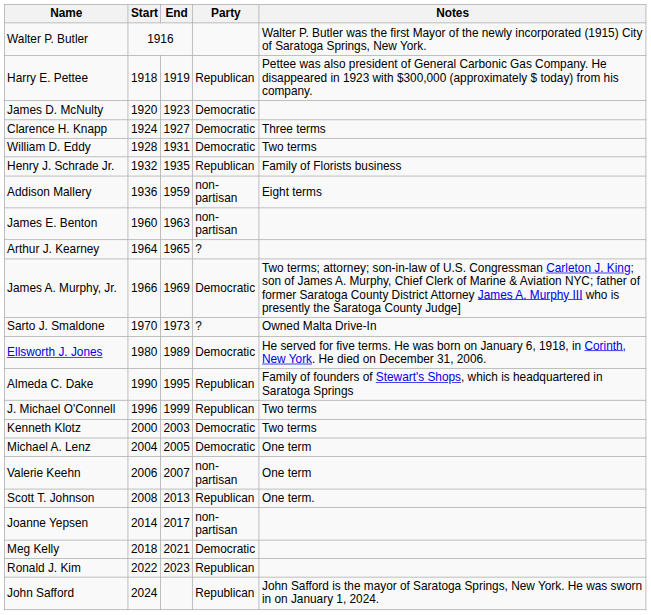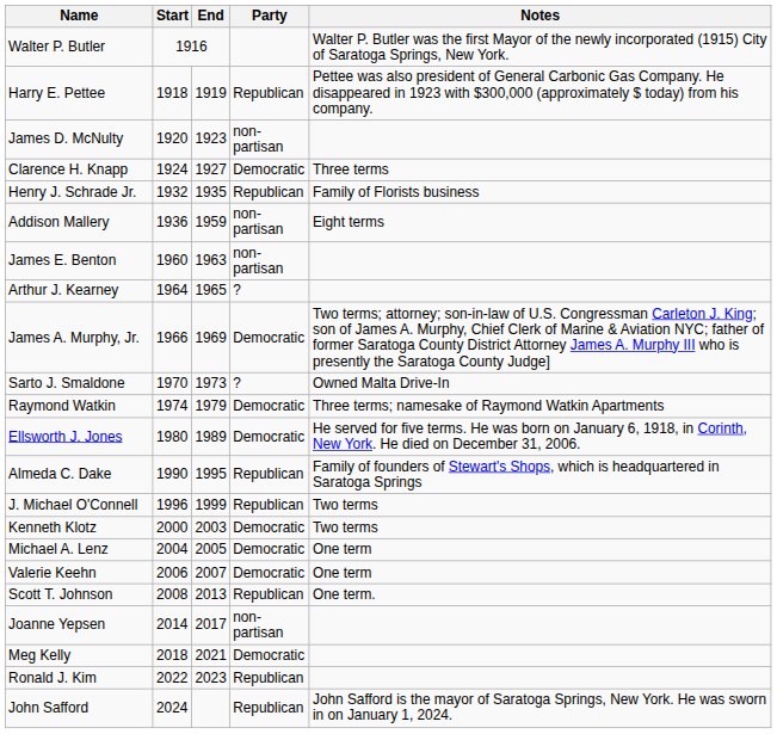James D. McNulty | Party: Democratic -> non-partisan
- row: William D. Eddy | 1928 | 1931 | Democratic | Two terms
+ row: Raymond Watkin | 1974 | 1979 | Democratic | Three terms; namesake of Raymond Watkin Apartments
Valerie Keehn | Party: non-partisan -> Democratic
